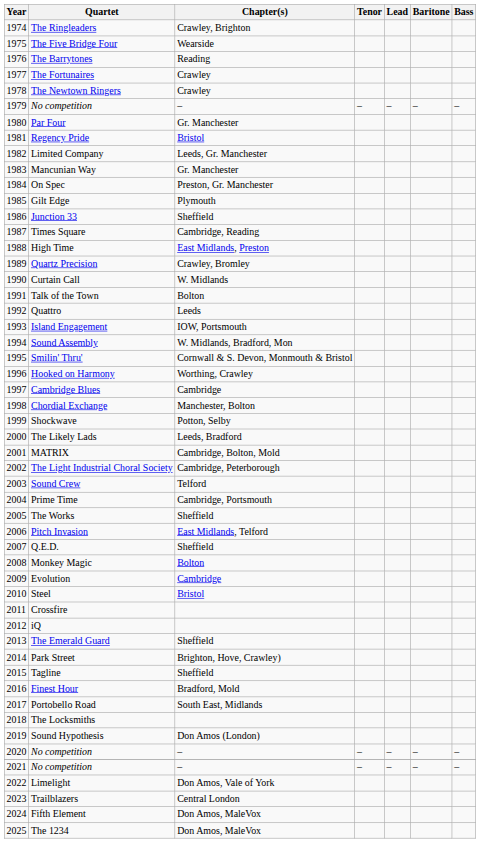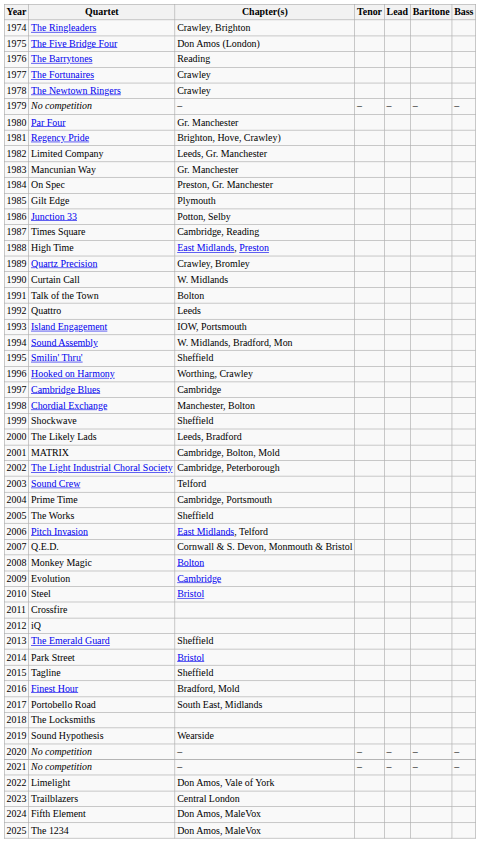The Five Bridge Four | Chapter(s): Wearside -> Don Amos (London)
Regency Pride | Chapter(s): Bristol -> Brighton, Hove, Crawley)
Junction 33 | Chapter(s): Sheffield -> Potton, Selby
Smilin' Thru' | Chapter(s): Cornwall & S. Devon, Monmouth & Bristol -> Sheffield
Shockwave | Chapter(s): Potton, Selby -> Sheffield
Q.E.D. | Chapter(s): Sheffield -> Cornwall & S. Devon, Monmouth & Bristol
Park Street | Chapter(s): Brighton, Hove, Crawley) -> Bristol
Sound Hypothesis | Chapter(s): Don Amos (London) -> Wearside
